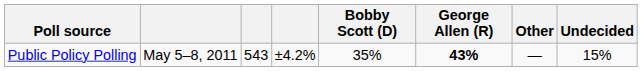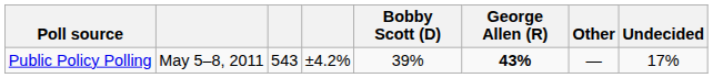Public Policy Polling | Bobby Scott (D): 35% -> 39%
Public Policy Polling | Undecided: 15% -> 17%
